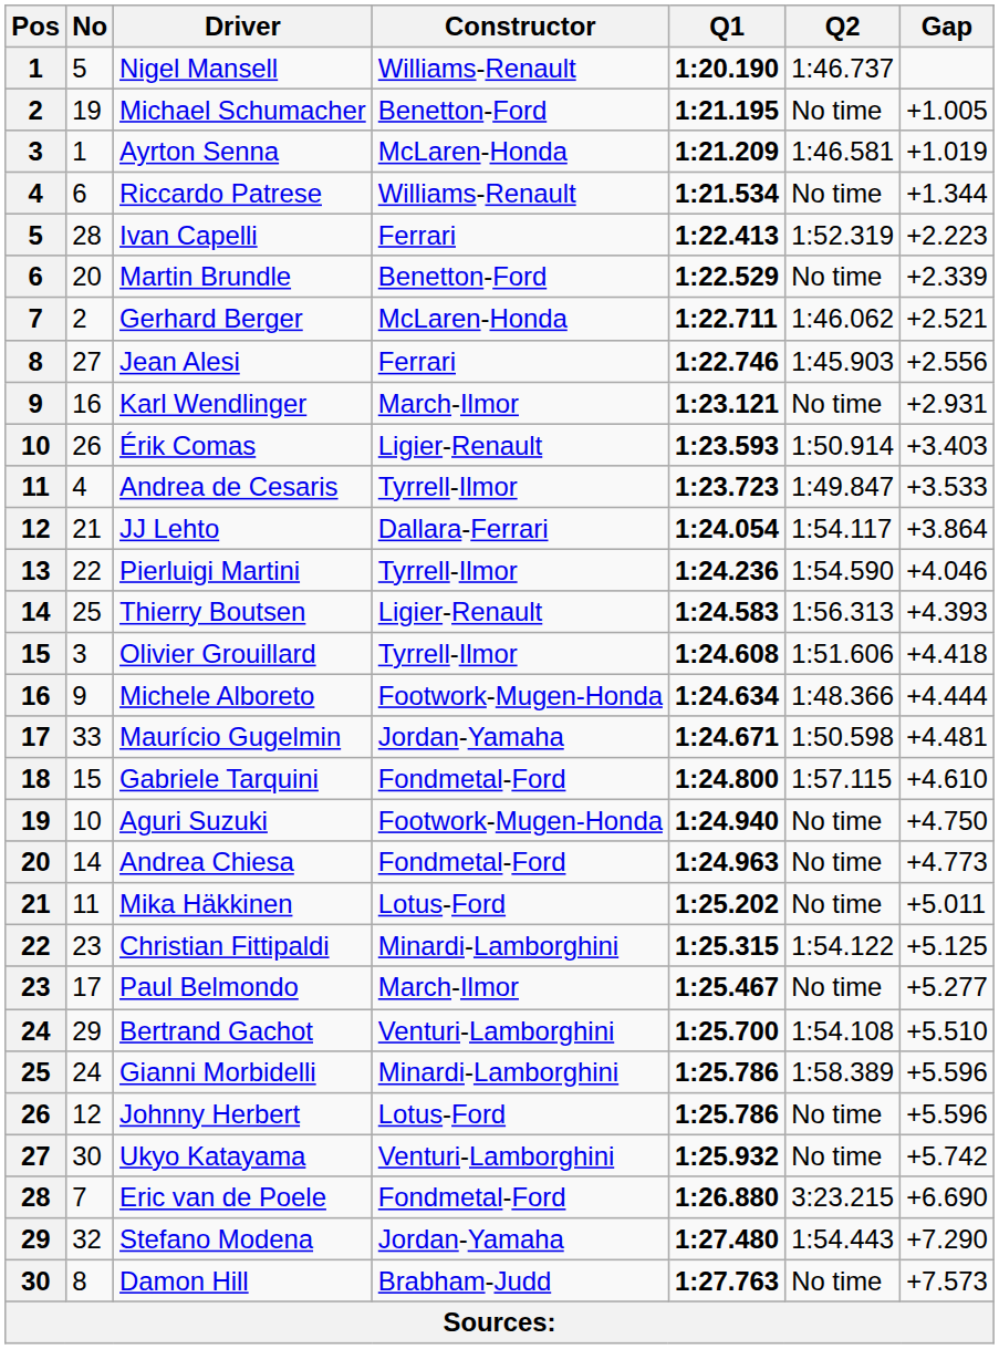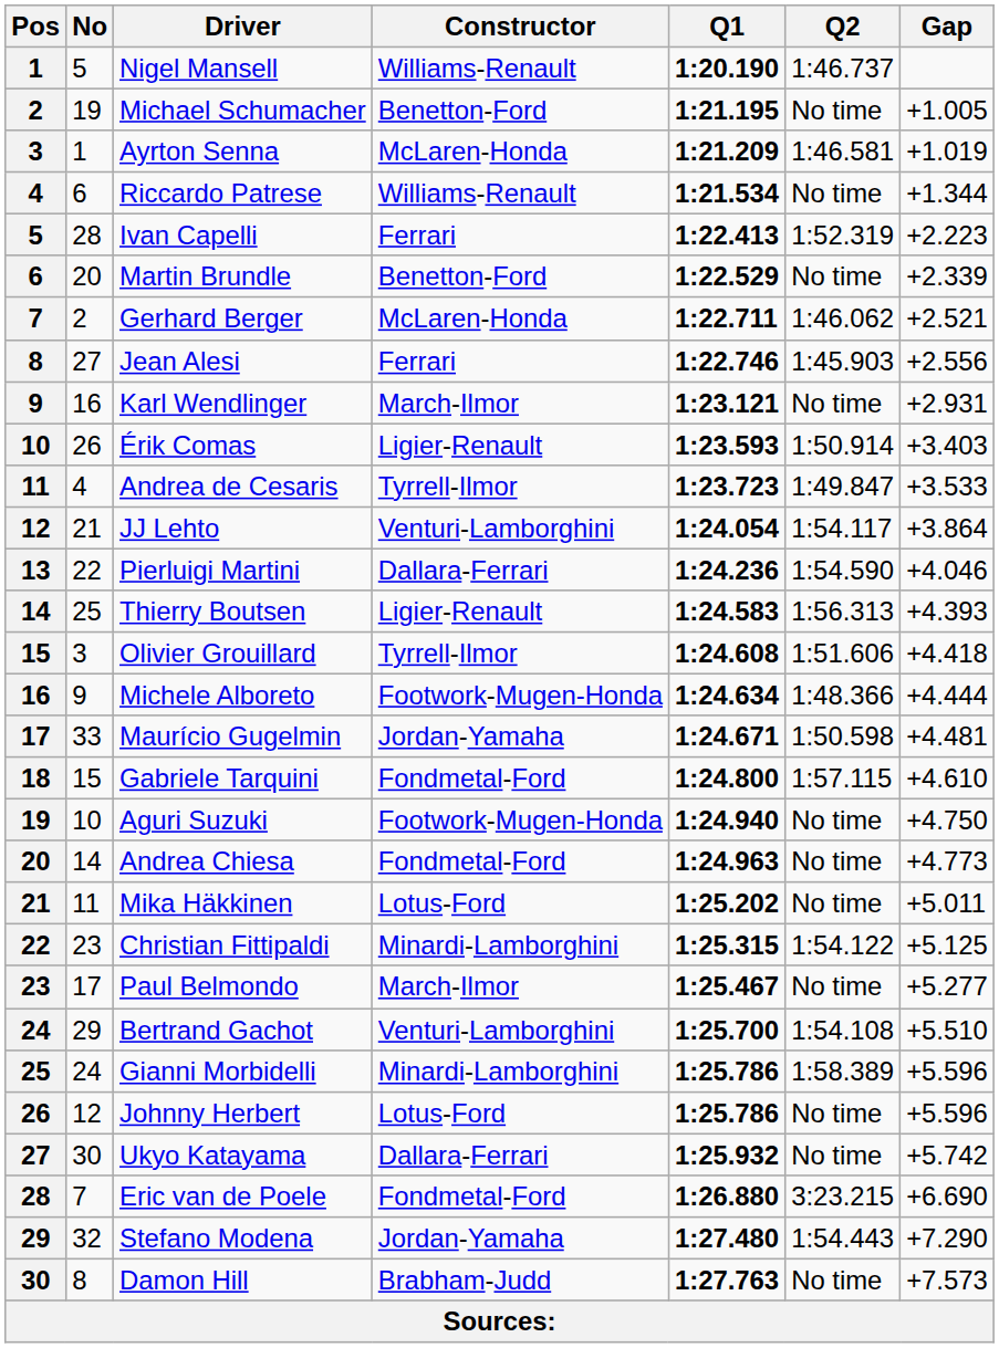JJ Lehto | Constructor: Dallara-Ferrari -> Venturi-Lamborghini
Pierluigi Martini | Constructor: Tyrrell-Ilmor -> Dallara-Ferrari
Ukyo Katayama | Constructor: Venturi-Lamborghini -> Dallara-Ferrari
